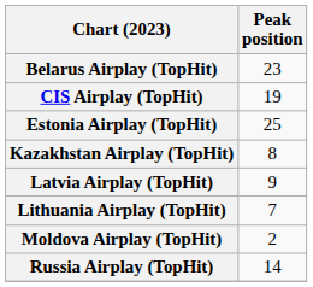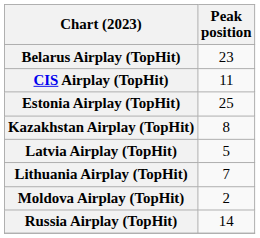CIS Airplay (TopHit) | Peak position: 19 -> 11
Latvia Airplay (TopHit) | Peak position: 9 -> 5
